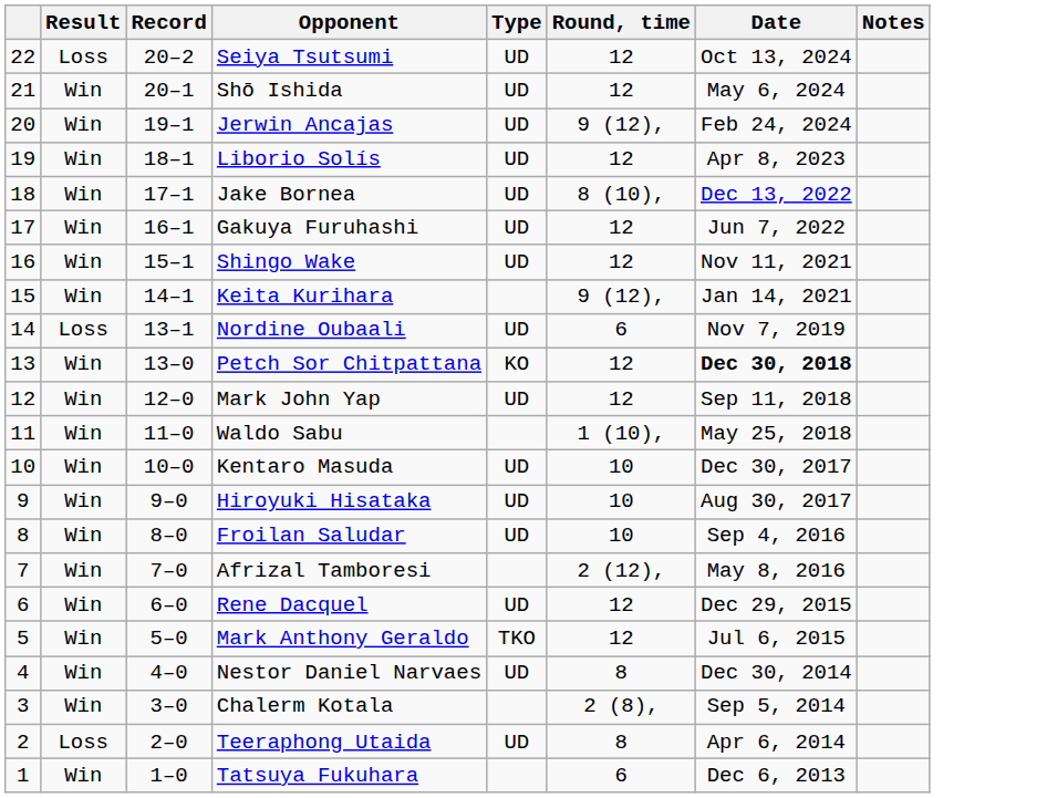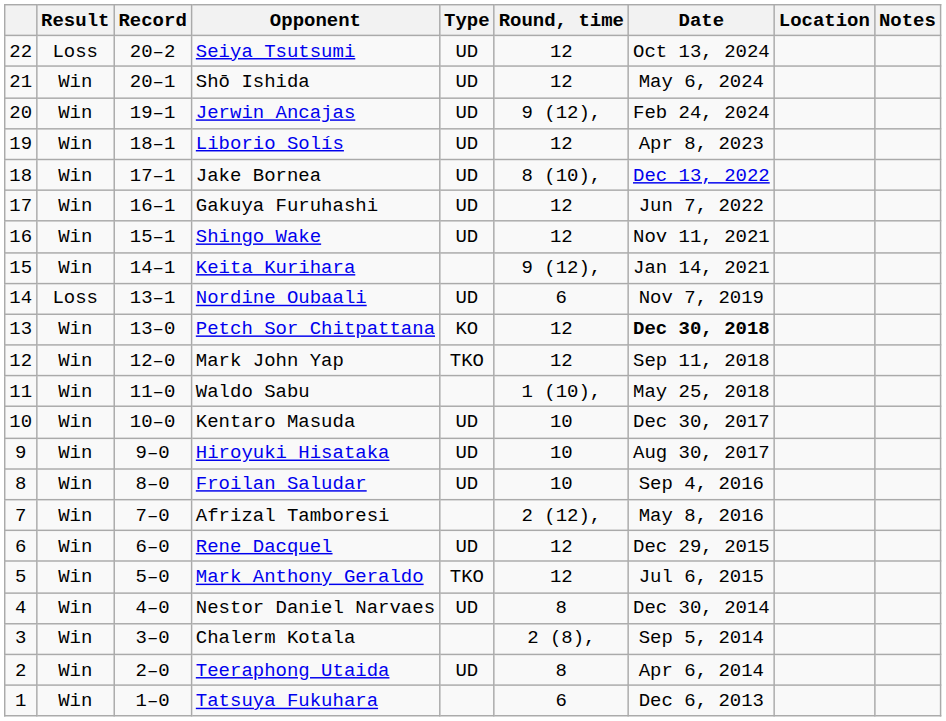+ column: Location
Mark John Yap | Type: UD -> TKO
Teeraphong Utaida | Result: Loss -> Win
